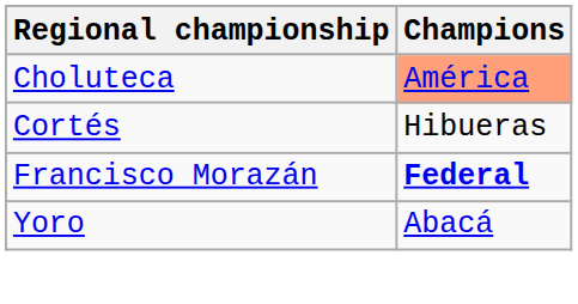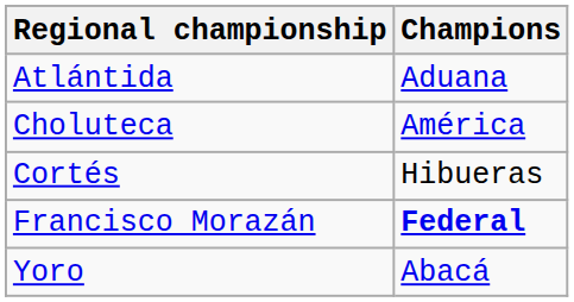+ row: Atlántida | Aduana
Choluteca | Champions: lightsalmon background -> no background
